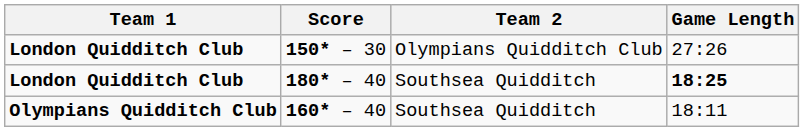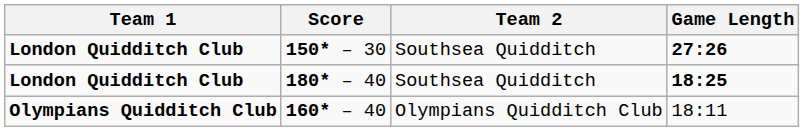150* – 30 | Team 2: Olympians Quidditch Club -> Southsea Quidditch
150* – 30 | Game Length: normal -> bold
160* – 40 | Team 2: Southsea Quidditch -> Olympians Quidditch Club
